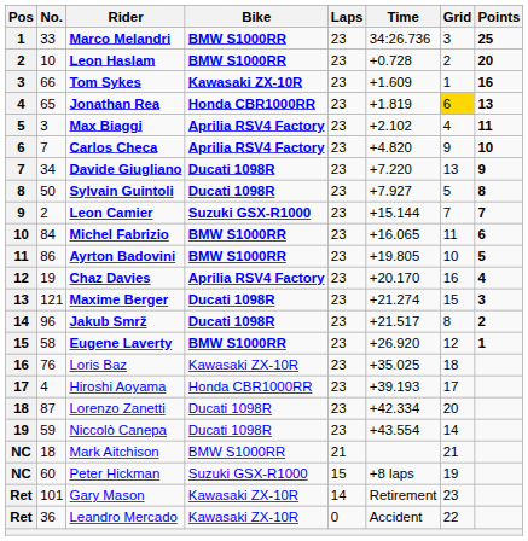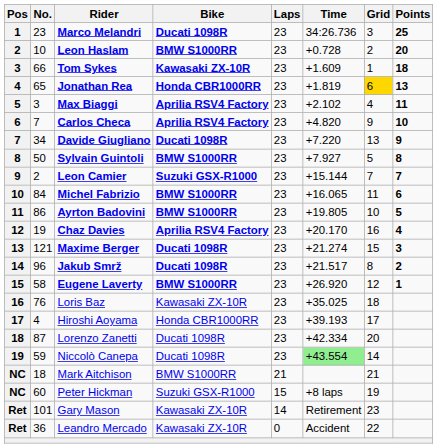Marco Melandri | No.: 33 -> 23
Marco Melandri | Bike: BMW S1000RR -> Ducati 1098R
Tom Sykes | Points: 16 -> 18
Sylvain Guintoli | Bike: Ducati 1098R -> BMW S1000RR
Niccolò Canepa | Time: no background -> lightgreen background
